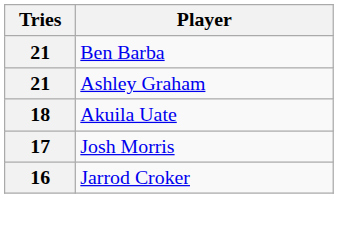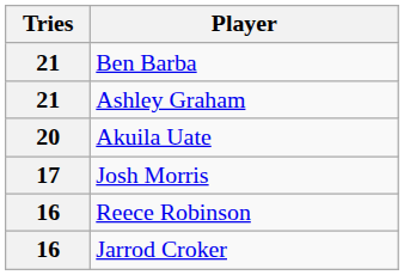Akuila Uate | Tries: 18 -> 20
+ row: 16 | Reece Robinson
